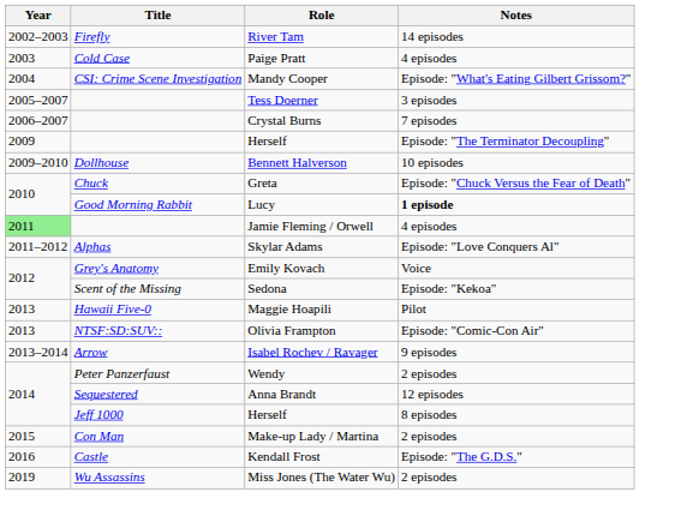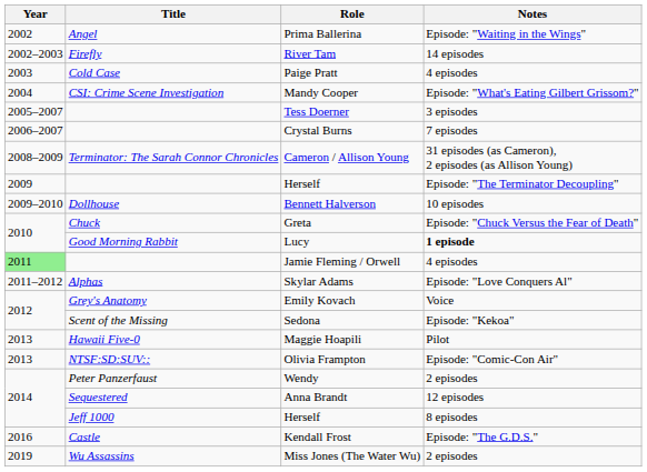+ row: 2002 | Angel | Prima Ballerina | Episode: "Waiting in the Wings"
+ row: 2008–2009 | Terminator: The Sarah Connor Chronicles | Cameron / Allison Young | 31 episodes (as Cameron), 2 episodes (as Allison Young)
- row: 2013–2014 | Arrow | Isabel Rochev / Ravager | 9 episodes
- row: 2015 | Con Man | Make-up Lady / Martina | 2 episodes
